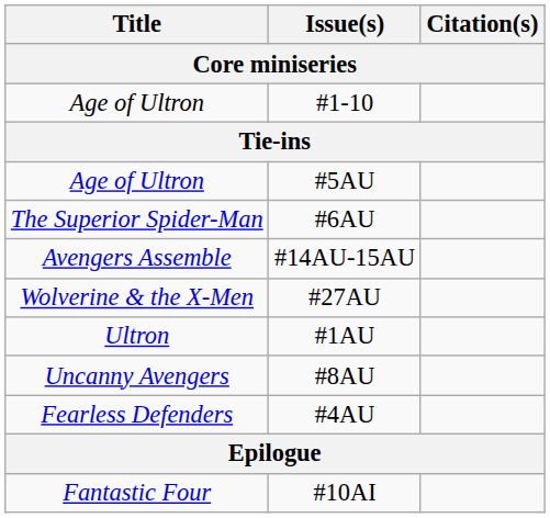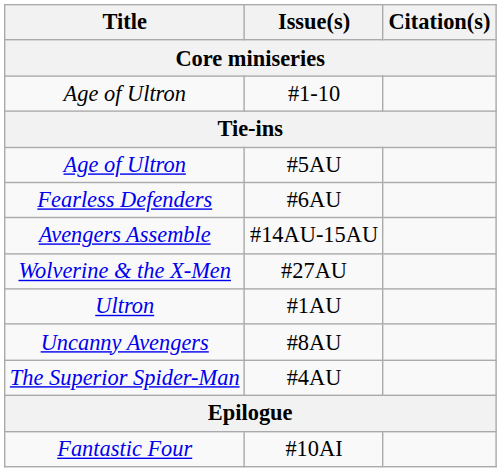#6AU | Title: The Superior Spider-Man -> Fearless Defenders
#4AU | Title: Fearless Defenders -> The Superior Spider-Man
